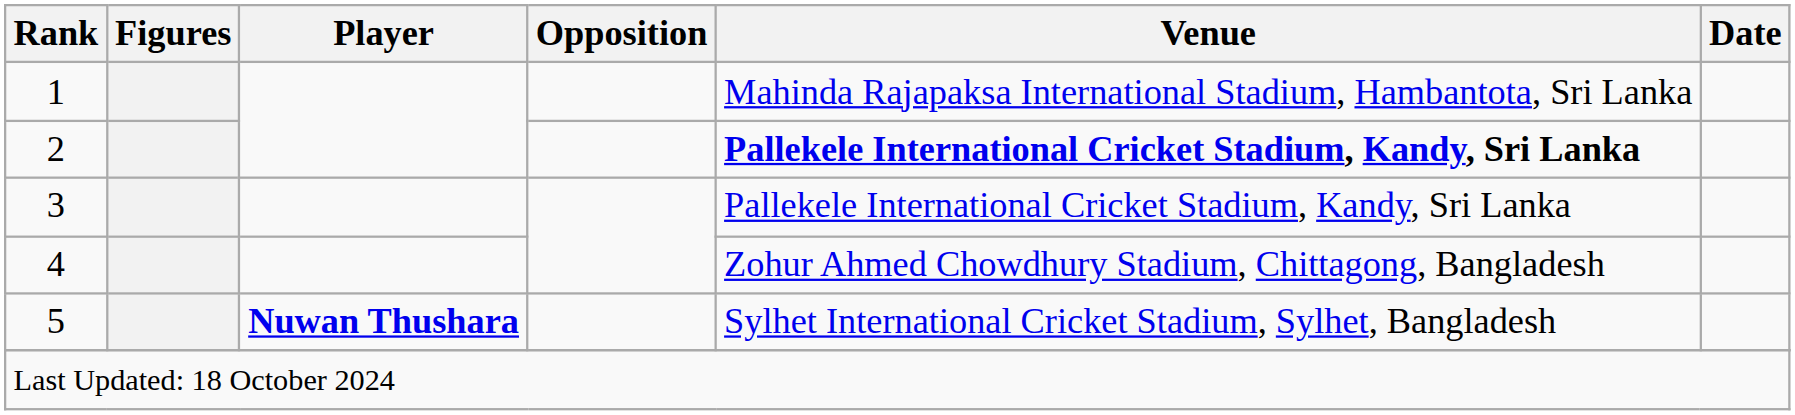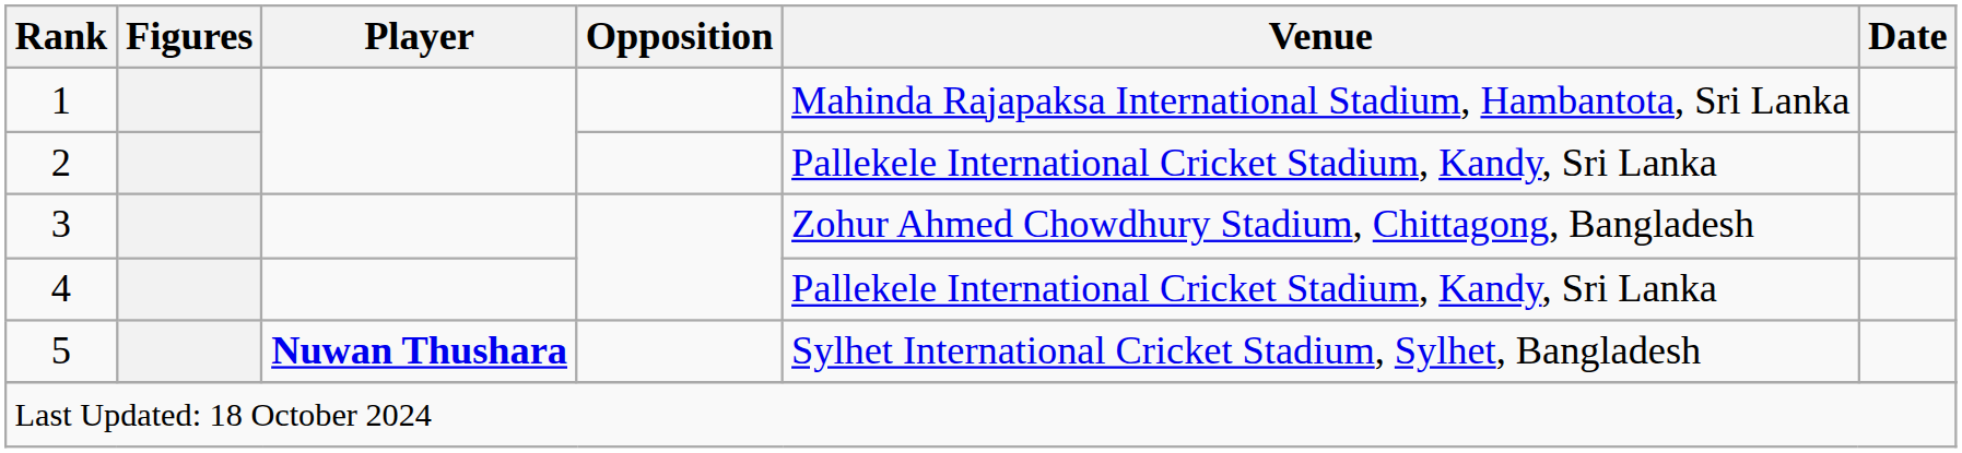2 | Venue: bold -> normal
3 | Venue: Pallekele International Cricket Stadium, Kandy, Sri Lanka -> Zohur Ahmed Chowdhury Stadium, Chittagong, Bangladesh
4 | Venue: Zohur Ahmed Chowdhury Stadium, Chittagong, Bangladesh -> Pallekele International Cricket Stadium, Kandy, Sri Lanka
